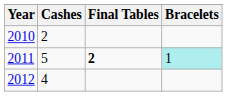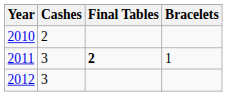2011 | Cashes: 5 -> 3
2011 | Bracelets: paleturquoise background -> no background
2012 | Cashes: 4 -> 3
